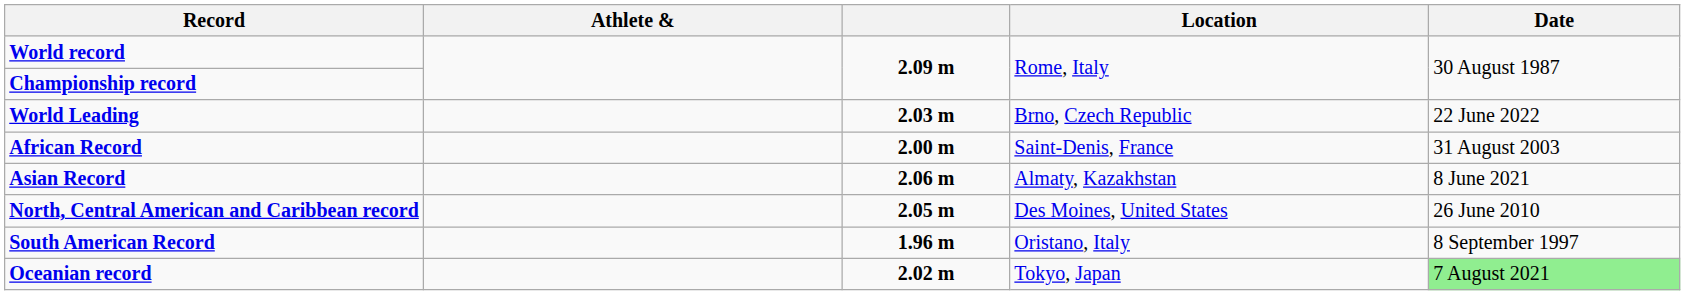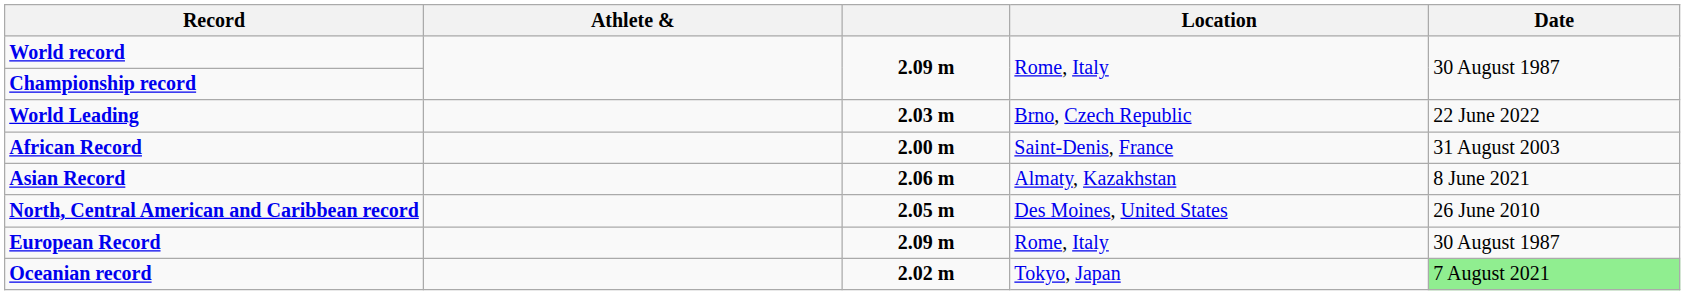- row: South American Record | 1.96 m | Oristano, Italy | 8 September 1997
+ row: European Record | 2.09 m | Rome, Italy | 30 August 1987
